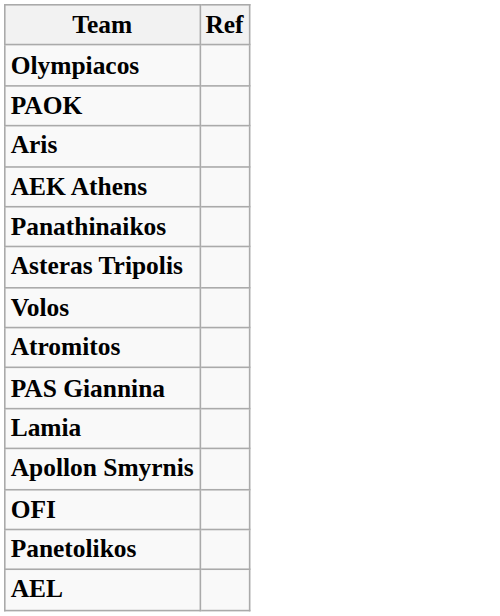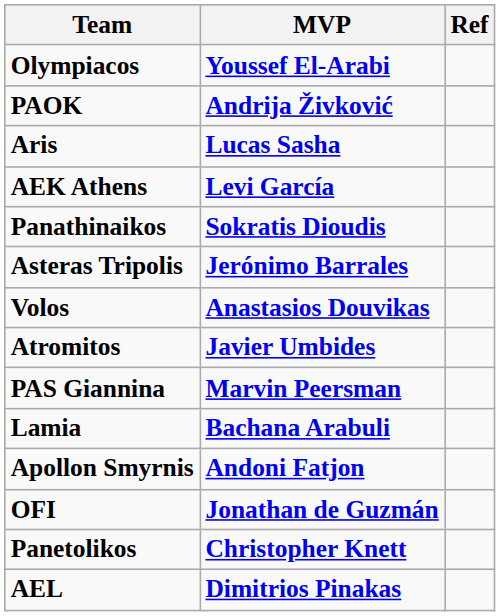+ column: MVP | Youssef El-Arabi | Andrija Živković | Lucas Sasha | Levi García | Sokratis Dioudis | Jerónimo Barrales | Anastasios Douvikas | Javier Umbides | Marvin Peersman | Bachana Arabuli | Andoni Fatjon | Jonathan de Guzmán | Christopher Knett | Dimitrios Pinakas
